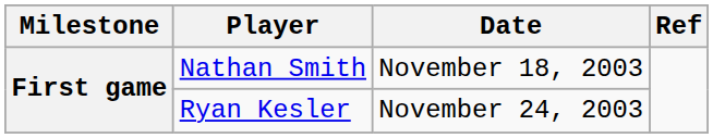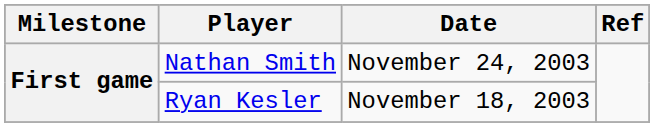Nathan Smith | Date: November 18, 2003 -> November 24, 2003
Ryan Kesler | Date: November 24, 2003 -> November 18, 2003
